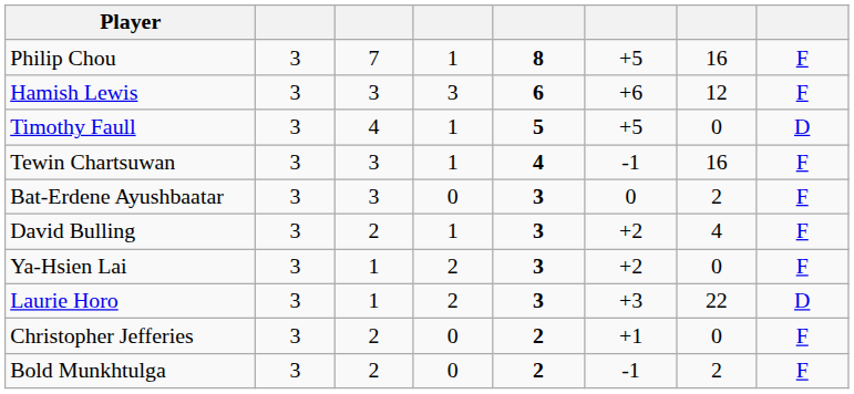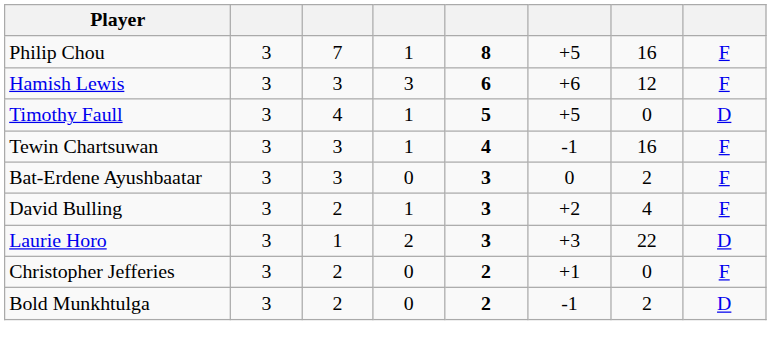- row: Ya-Hsien Lai | 3 | 1 | 2 | 3 | +2 | 0 | F
Bold Munkhtulga | column 8: F -> D
